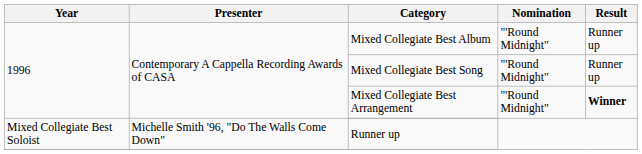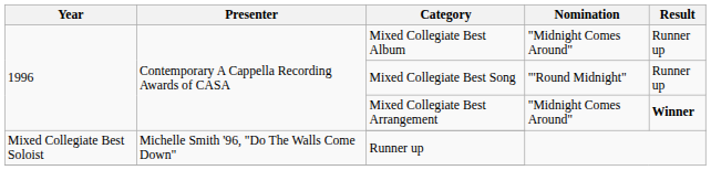Mixed Collegiate Best Album | Nomination: "'Round Midnight" -> "Midnight Comes Around"
Mixed Collegiate Best Arrangement | Nomination: "'Round Midnight" -> "Midnight Comes Around"
